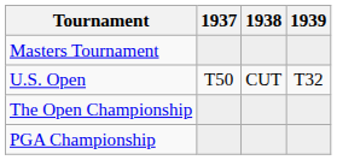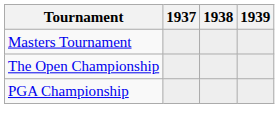- row: U.S. Open | T50 | CUT | T32
